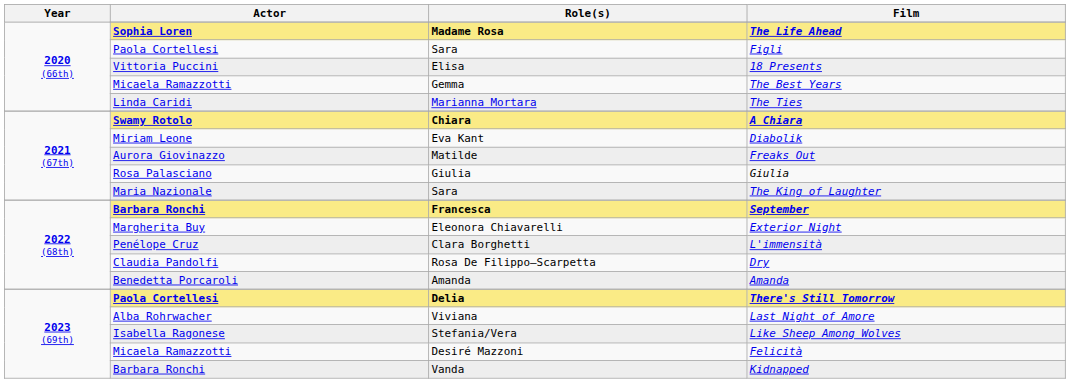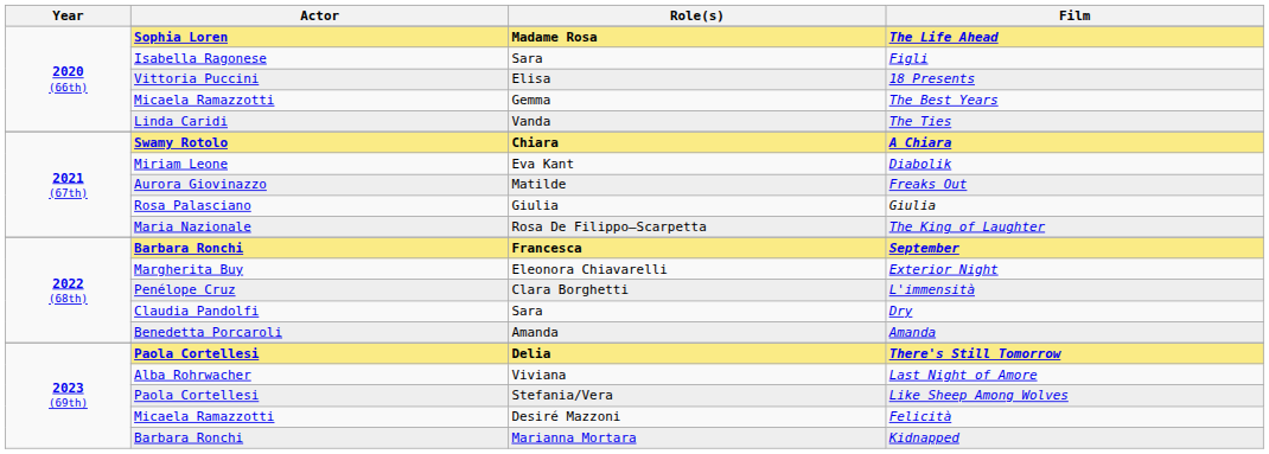Figli | Actor: Paola Cortellesi -> Isabella Ragonese
The Ties | Role(s): Marianna Mortara -> Vanda
The King of Laughter | Role(s): Sara -> Rosa De Filippo–Scarpetta
Dry | Role(s): Rosa De Filippo–Scarpetta -> Sara
Like Sheep Among Wolves | Actor: Isabella Ragonese -> Paola Cortellesi
Kidnapped | Role(s): Vanda -> Marianna Mortara
